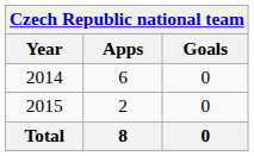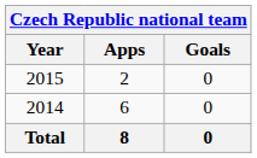rows swapped: 2014 <-> 2015
